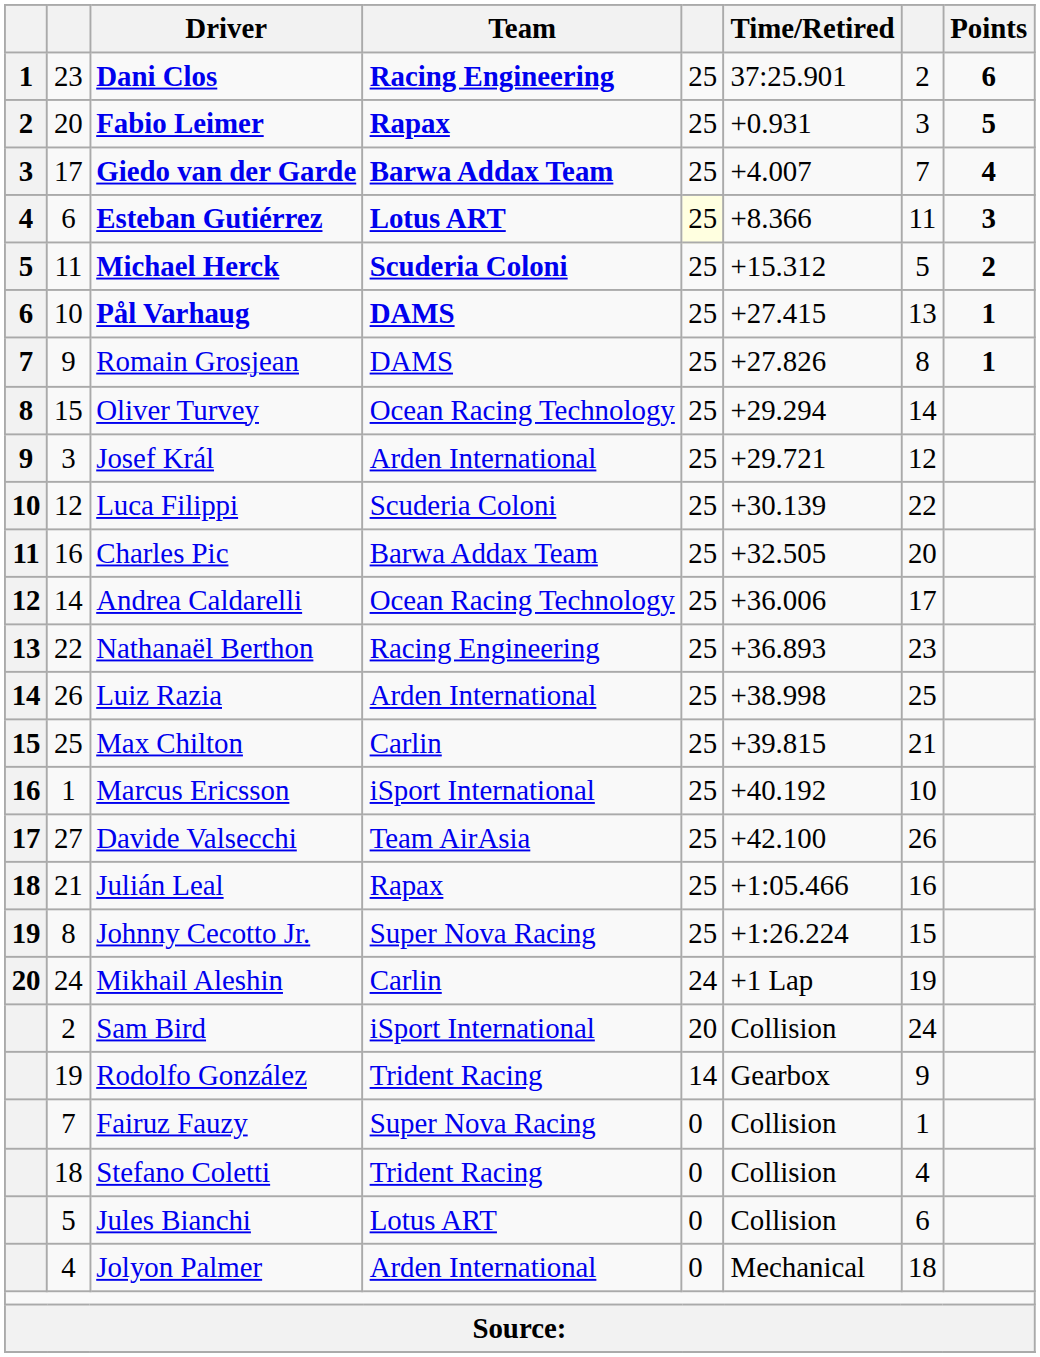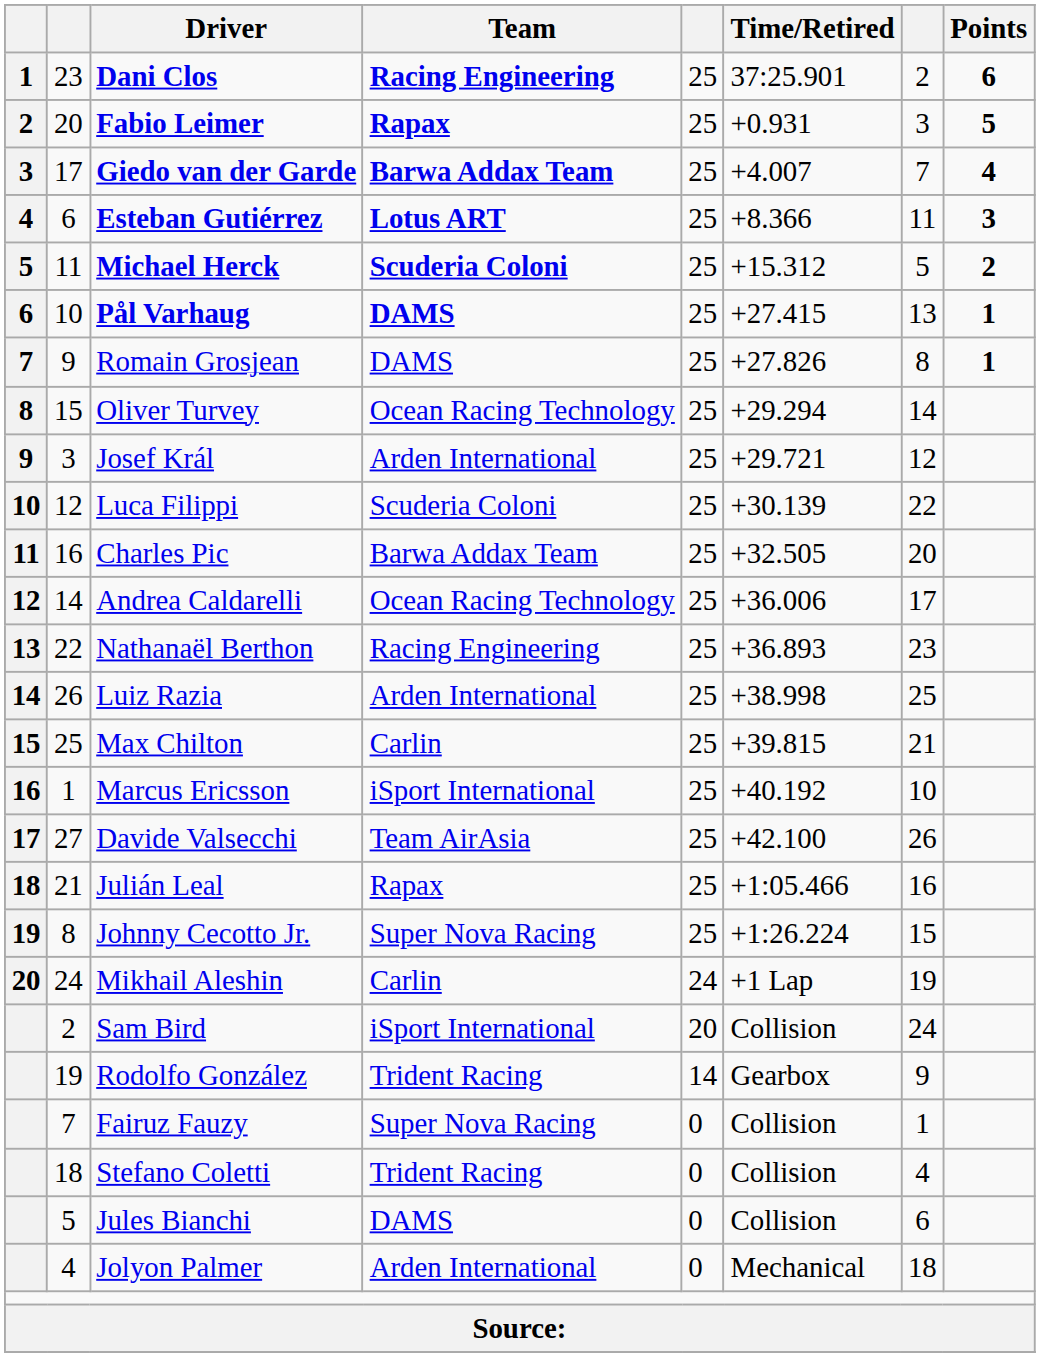Esteban Gutiérrez | column 5: lightyellow background -> no background
Jules Bianchi | Team: Lotus ART -> DAMS
